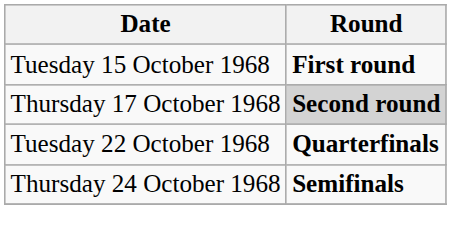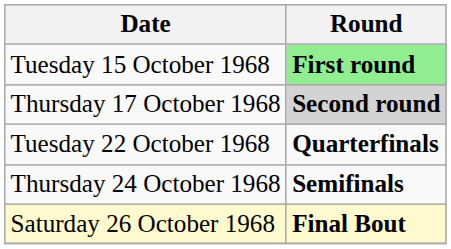Tuesday 15 October 1968 | Round: no background -> lightgreen background
+ row: Saturday 26 October 1968 | Final Bout
